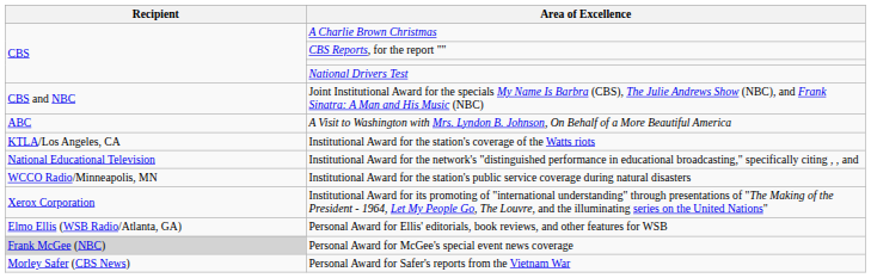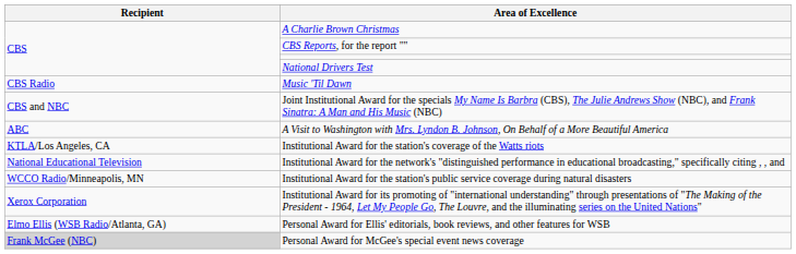+ row: CBS Radio | Music 'Til Dawn
- row: Morley Safer (CBS News) | Personal Award for Safer's reports from the Vietnam War
